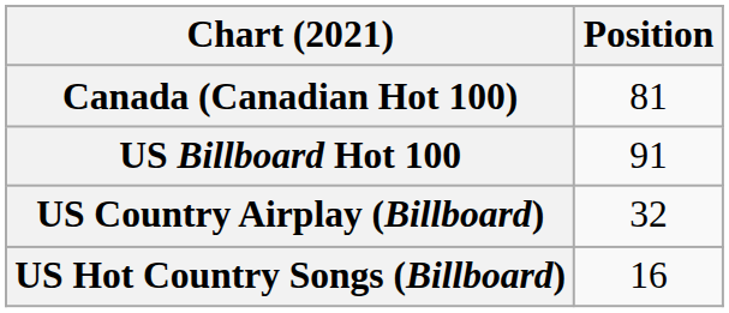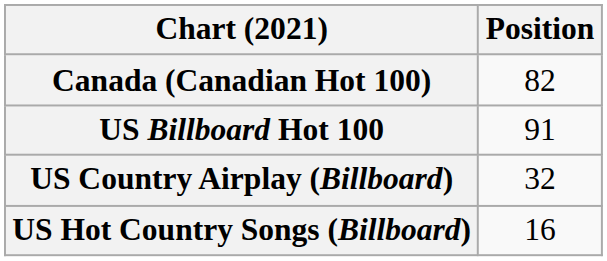Canada (Canadian Hot 100) | Position: 81 -> 82
